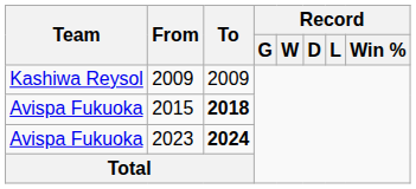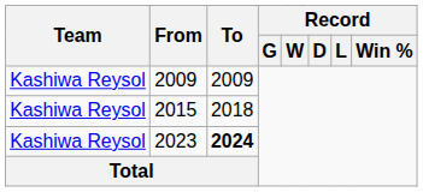2015 | Team: Avispa Fukuoka -> Kashiwa Reysol
2015 | To: bold -> normal
2023 | Team: Avispa Fukuoka -> Kashiwa Reysol
